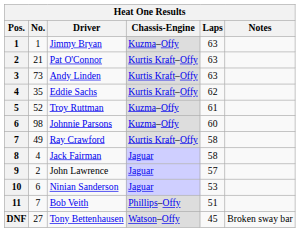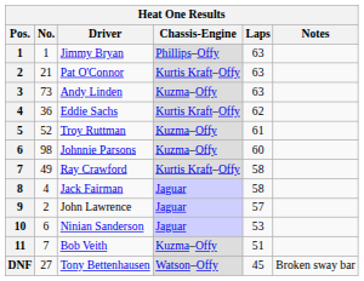Jimmy Bryan | Chassis-Engine: Kuzma–Offy -> Phillips–Offy
Andy Linden | Chassis-Engine: Kurtis Kraft–Offy -> Kuzma–Offy
Eddie Sachs | No.: 35 -> 36
Bob Veith | Chassis-Engine: Phillips–Offy -> Kuzma–Offy
